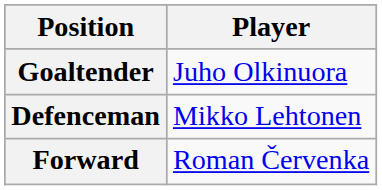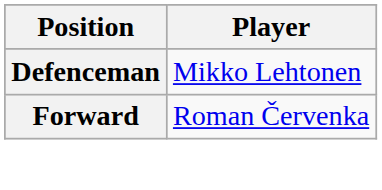- row: Goaltender | Juho Olkinuora
